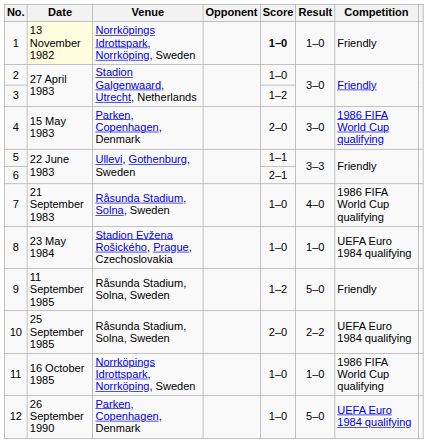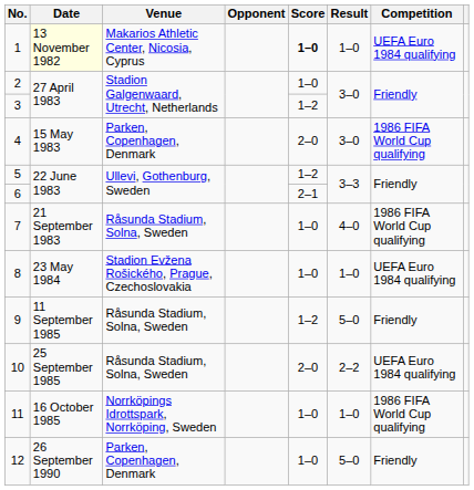1 | Venue: Norrköpings Idrottspark, Norrköping, Sweden -> Makarios Athletic Center, Nicosia, Cyprus
1 | Competition: Friendly -> UEFA Euro 1984 qualifying
5 | Score: 1–1 -> 1–2
12 | Competition: UEFA Euro 1984 qualifying -> Friendly
